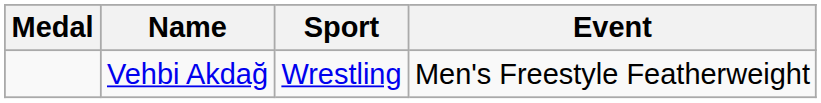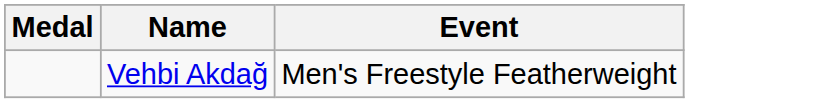- column: Sport | Wrestling
